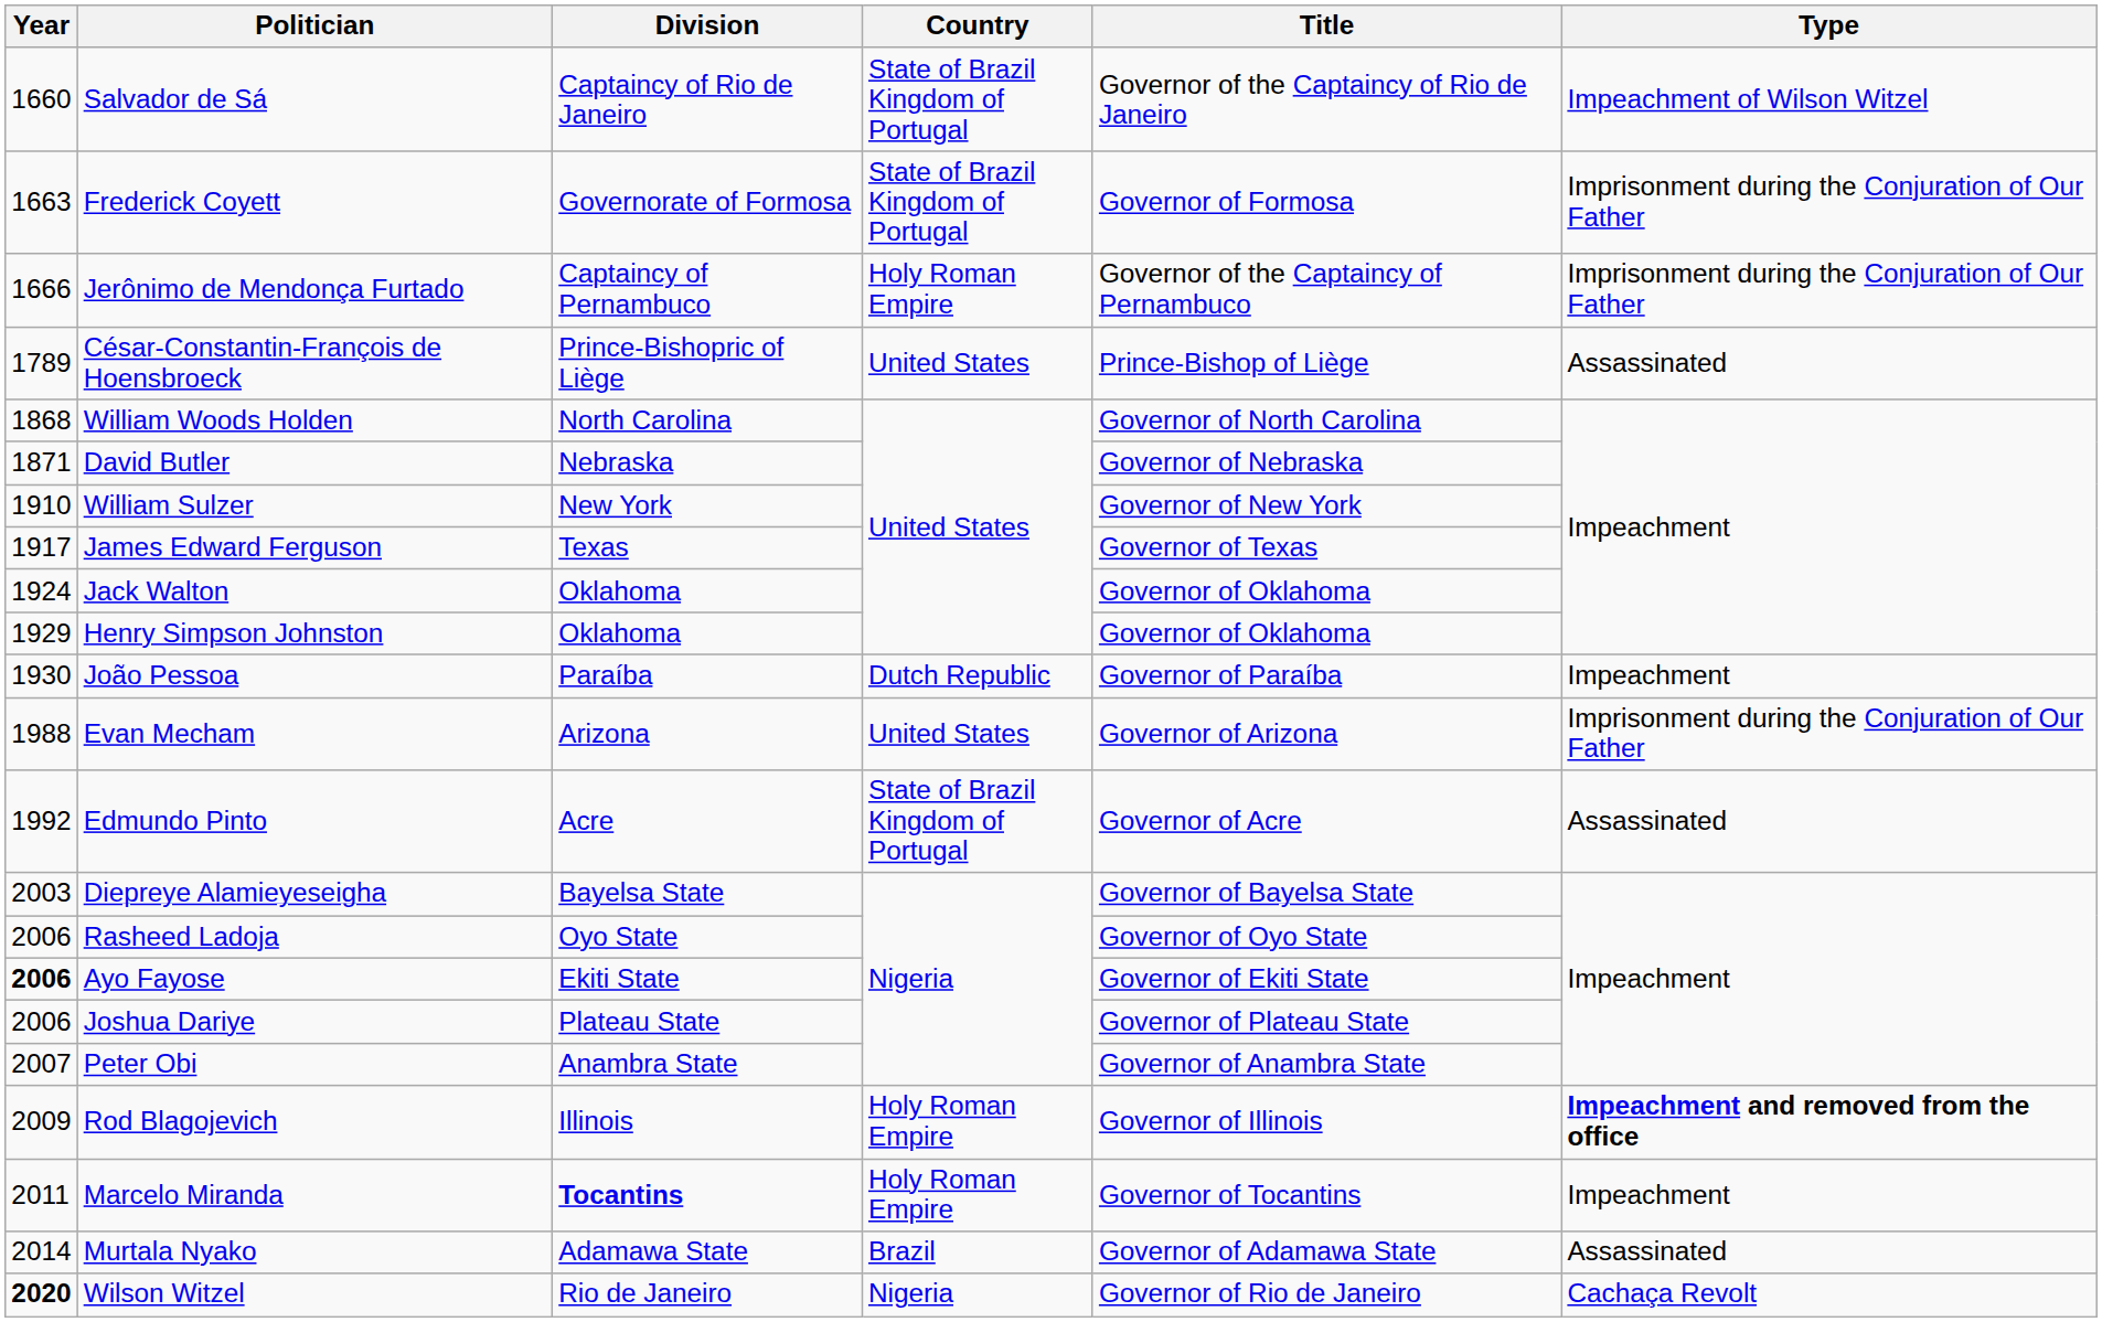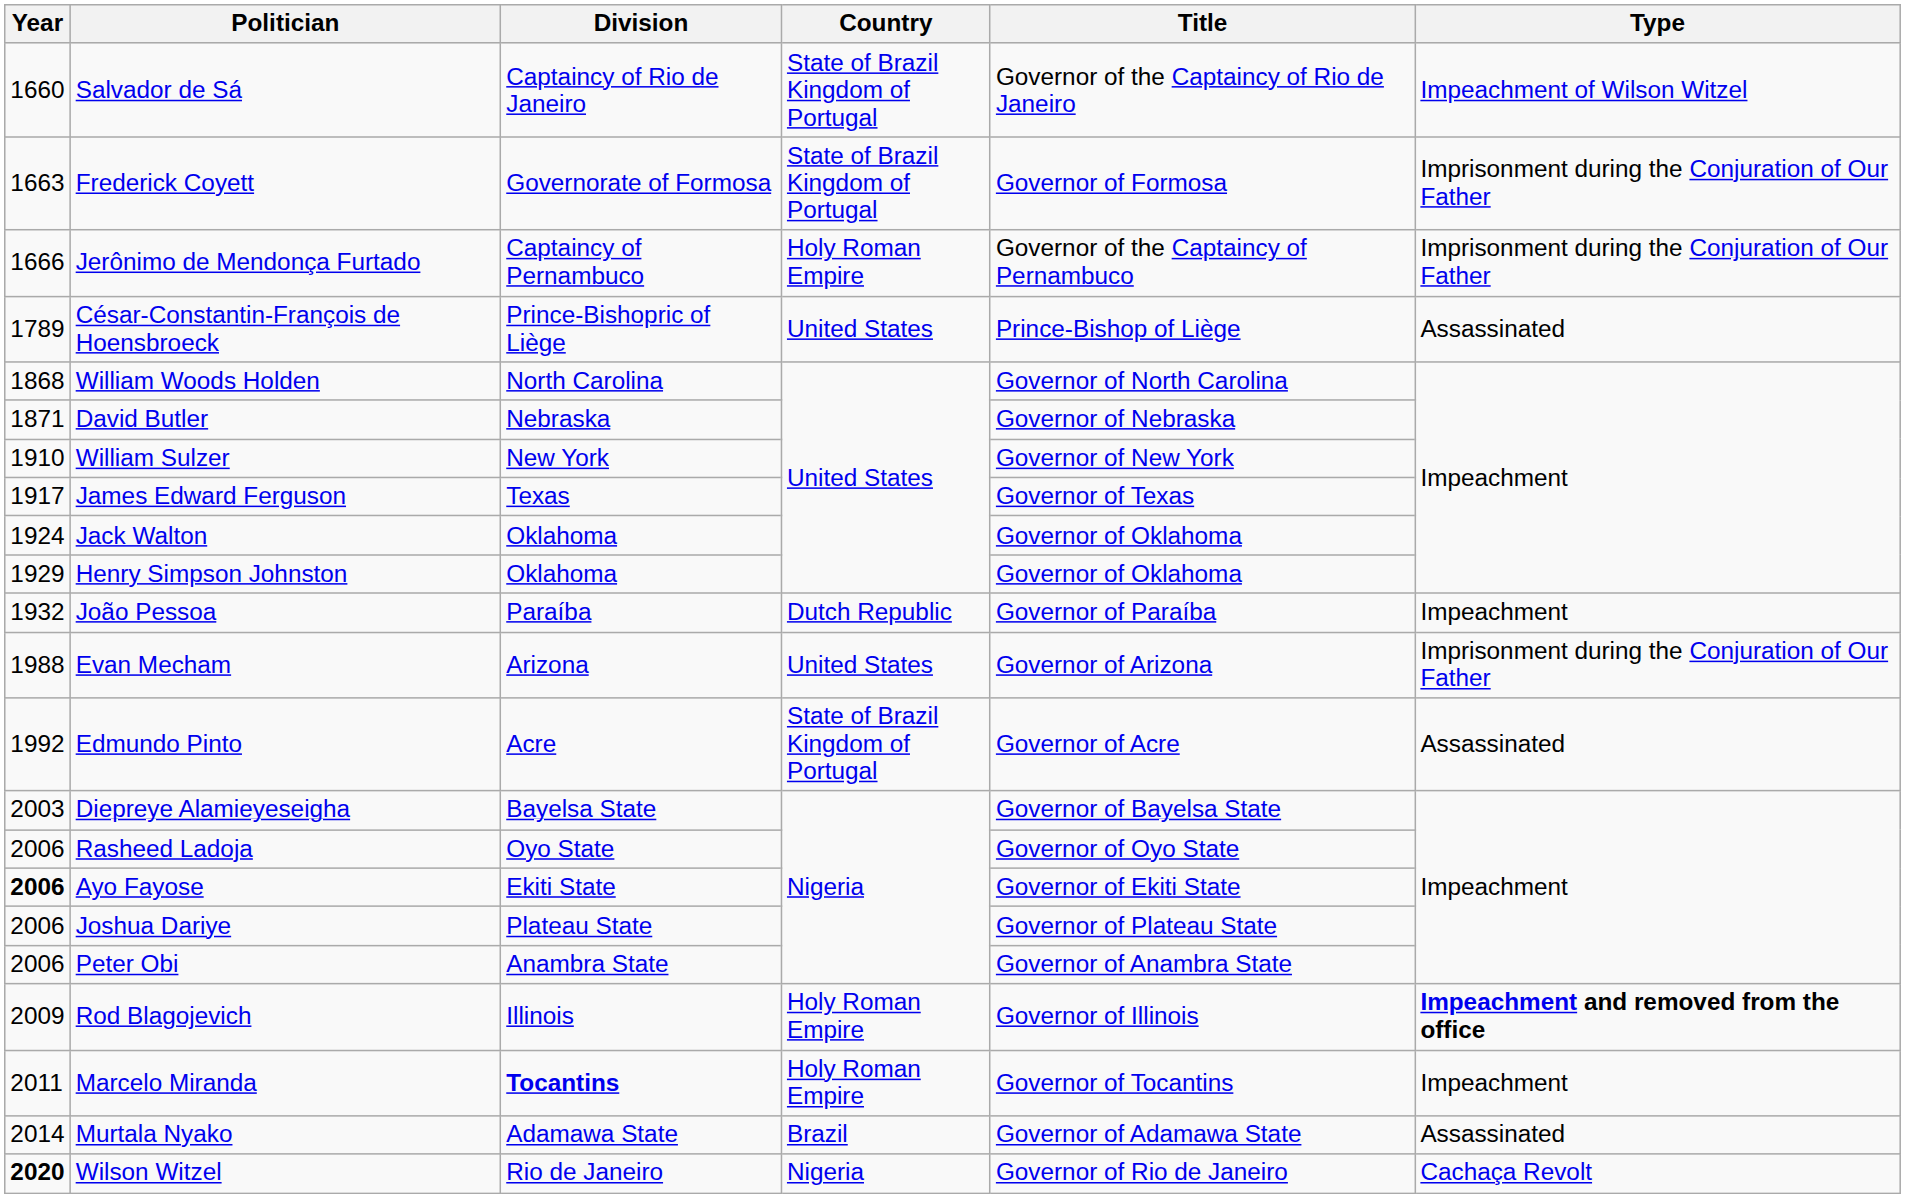João Pessoa | Year: 1930 -> 1932
Peter Obi | Year: 2007 -> 2006
